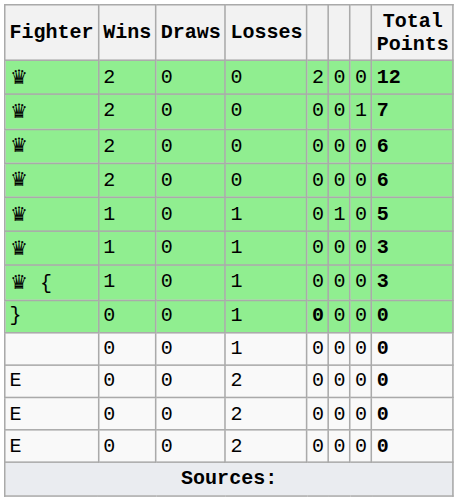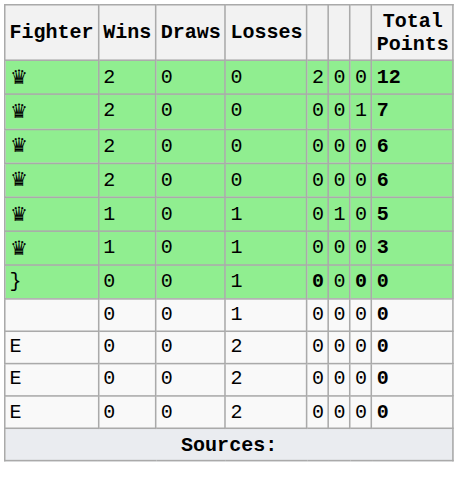- row: ♛ { | 1 | 0 | 1 | 0 | 0 | 0 | 3
} | column 7: normal -> bold
